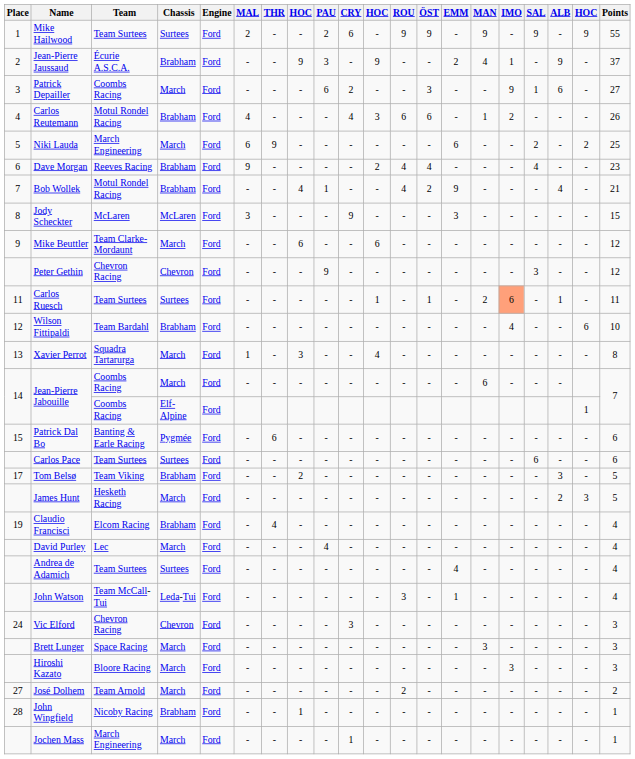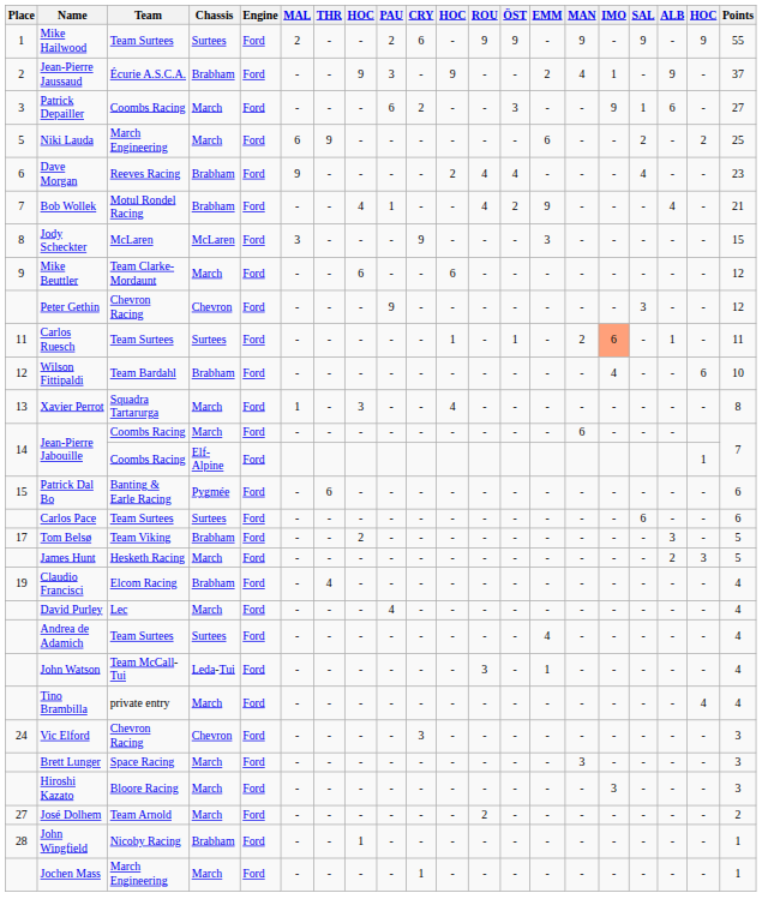- row: 4 | Carlos Reutemann | Motul Rondel Racing | Brabham | Ford | 4 | - | - | - | 4 | 3 | 6 | 6 | - | 1 | 2 | - | - | - | 26
+ row: Tino Brambilla | private entry | March | Ford | - | - | - | - | - | - | - | - | - | - | - | - | - | 4 | 4
